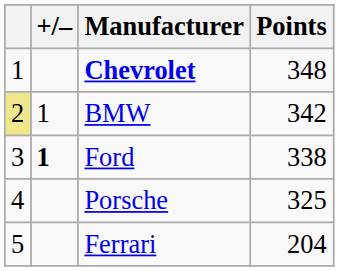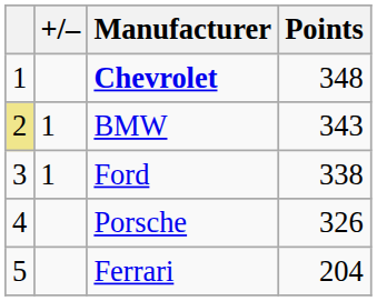BMW | Points: 342 -> 343
Ford | +/–: bold -> normal
Porsche | Points: 325 -> 326
